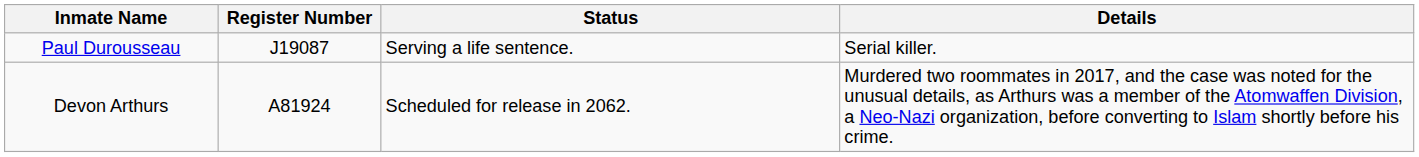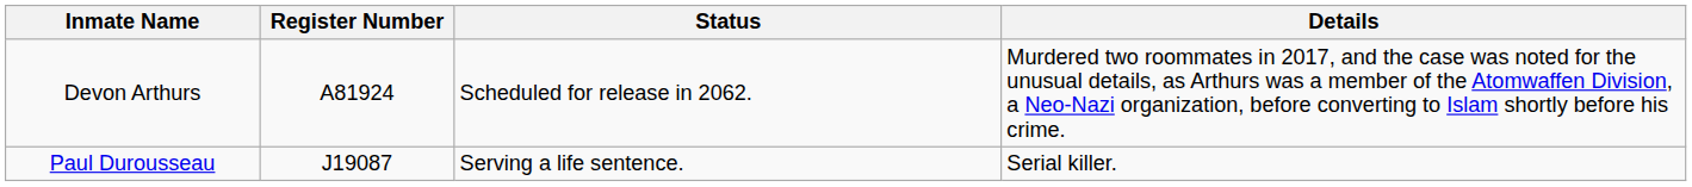rows swapped: Devon Arthurs <-> Paul Durousseau
